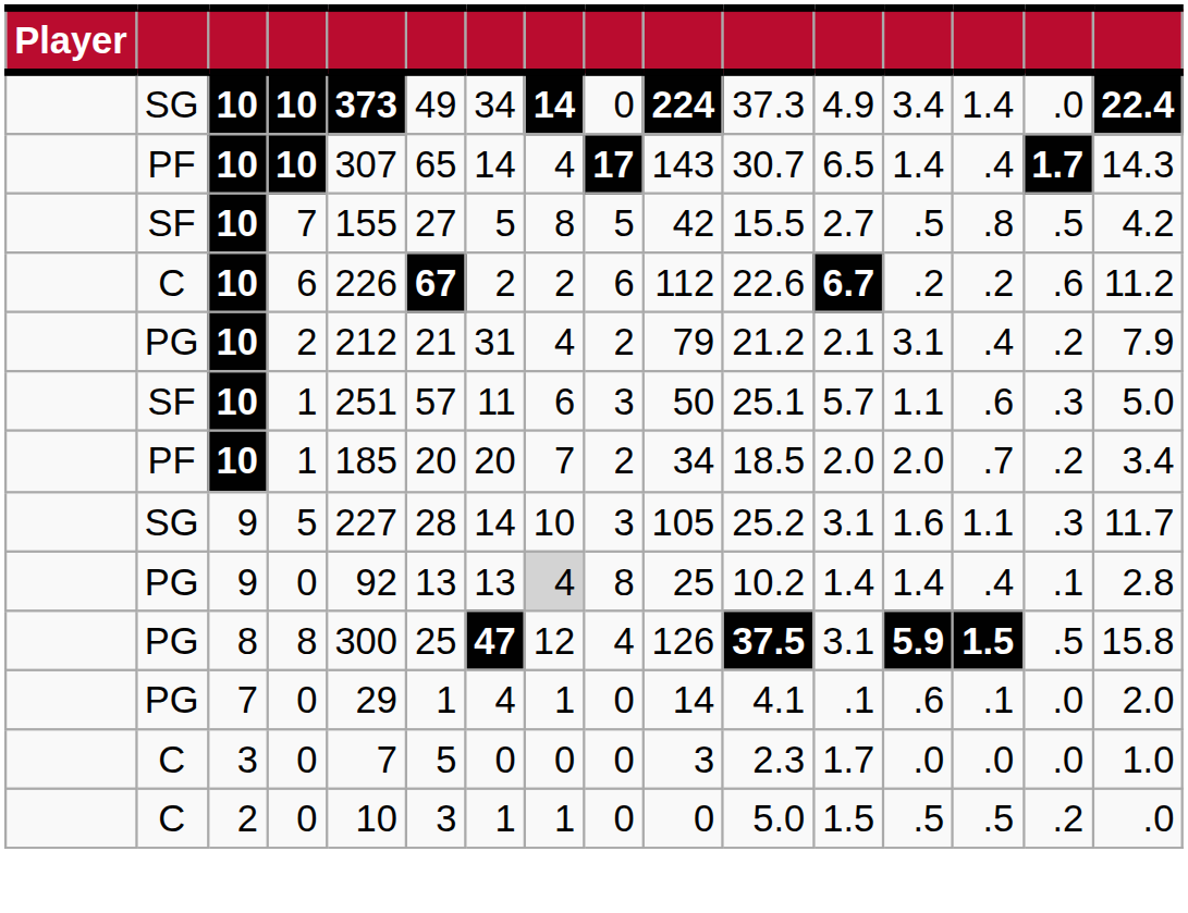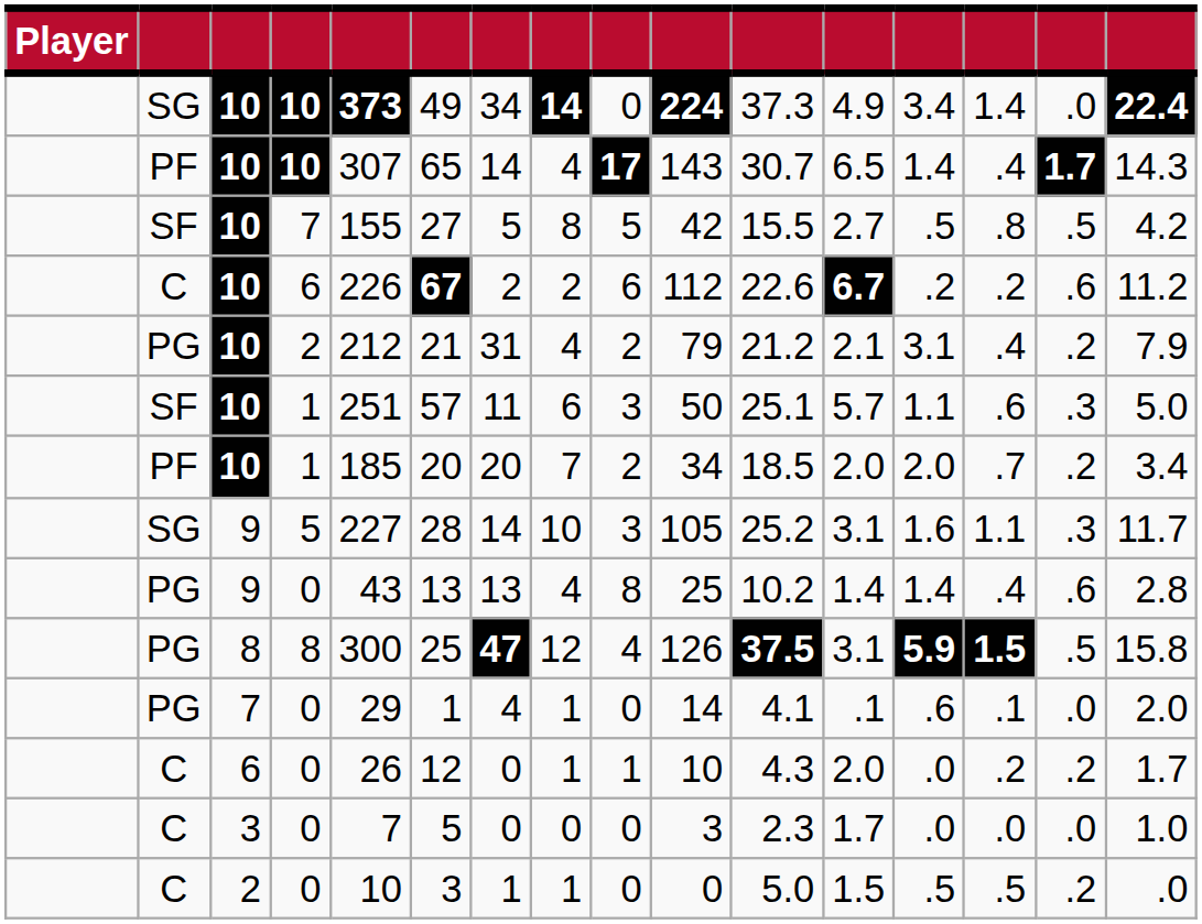9 / 0 | column 5: 92 -> 43
9 / 0 | column 8: lightgrey background -> no background
9 / 0 | column 15: .1 -> .6
+ row: C | 6 | 0 | 26 | 12 | 0 | 1 | 1 | 10 | 4.3 | 2.0 | .0 | .2 | .2 | 1.7
